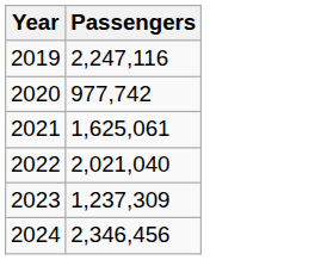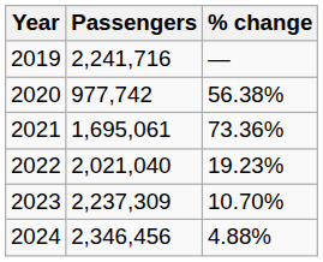+ column: % change | — | 56.38% | 73.36% | 19.23% | 10.70% | 4.88%
2019 | Passengers: 2,247,116 -> 2,241,716
2021 | Passengers: 1,625,061 -> 1,695,061
2023 | Passengers: 1,237,309 -> 2,237,309
